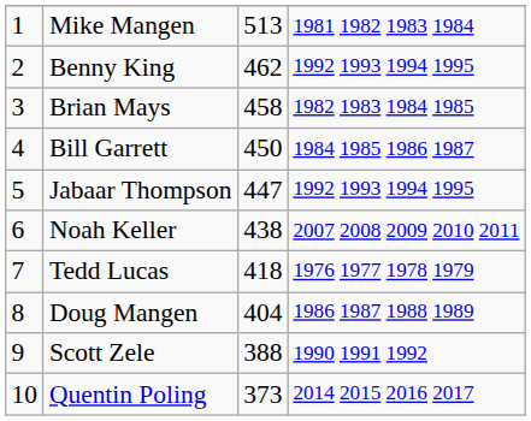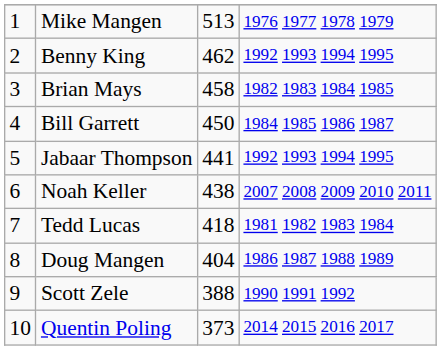Mike Mangen | column 4: 1981 1982 1983 1984 -> 1976 1977 1978 1979
Jabaar Thompson | column 3: 447 -> 441
Tedd Lucas | column 4: 1976 1977 1978 1979 -> 1981 1982 1983 1984
